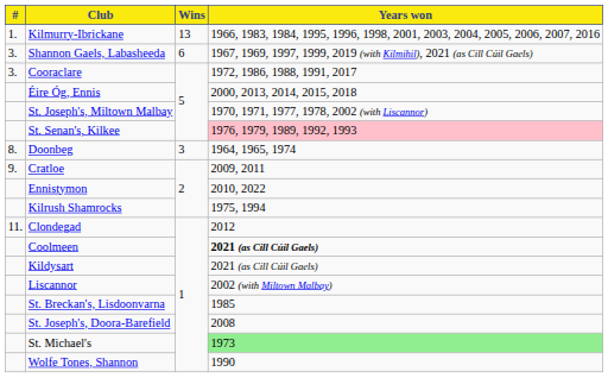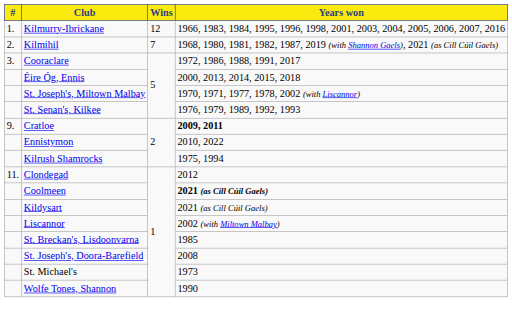Kilmurry-Ibrickane | Wins: 13 -> 12
+ row: 2. | Kilmihil | 7 | 1968, 1980, 1981, 1982, 1987, 2019 (with Shannon Gaels), 2021 (as Cill Cúil Gaels)
- row: 3. | Shannon Gaels, Labasheeda | 6 | 1967, 1969, 1997, 1999, 2019 (with Kilmihil), 2021 (as Cill Cúil Gaels)
St. Senan's, Kilkee | Years won: pink background -> no background
- row: 8. | Doonbeg | 3 | 1964, 1965, 1974
Cratloe | Years won: normal -> bold
St. Michael's | Years won: lightgreen background -> no background
